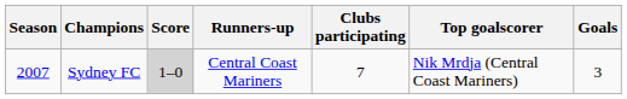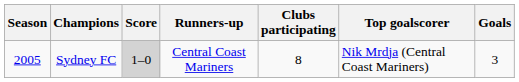Sydney FC | Season: 2007 -> 2005
Sydney FC | Clubs participating: 7 -> 8
